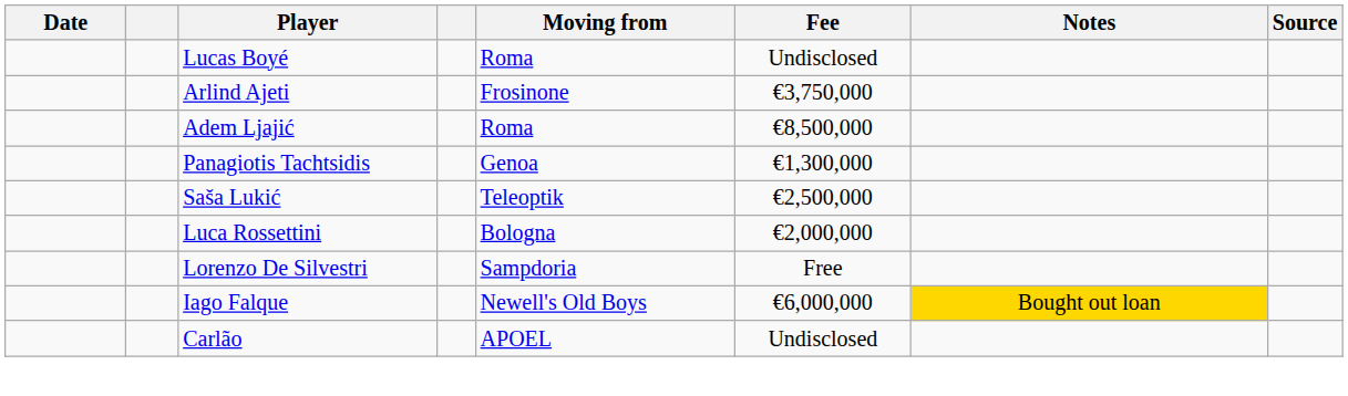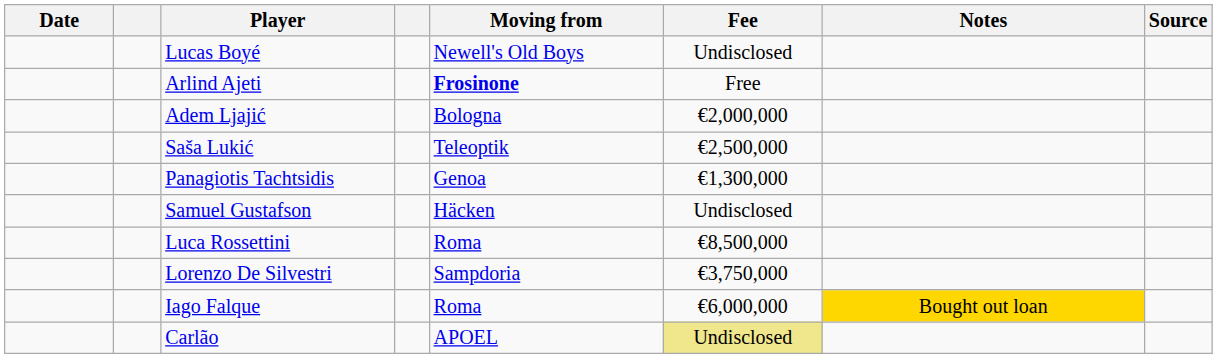Lucas Boyé | Moving from: Roma -> Newell's Old Boys
Arlind Ajeti | Moving from: normal -> bold
Arlind Ajeti | Fee: €3,750,000 -> Free
Adem Ljajić | Moving from: Roma -> Bologna
Adem Ljajić | Fee: €8,500,000 -> €2,000,000
rows swapped: Saša Lukić <-> Panagiotis Tachtsidis
+ row: Samuel Gustafson | Häcken | Undisclosed
Luca Rossettini | Moving from: Bologna -> Roma
Luca Rossettini | Fee: €2,000,000 -> €8,500,000
Lorenzo De Silvestri | Fee: Free -> €3,750,000
Iago Falque | Moving from: Newell's Old Boys -> Roma
Carlão | Fee: no background -> khaki background
